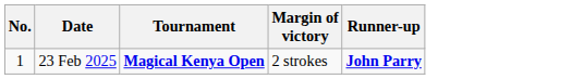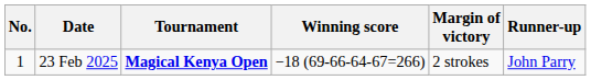+ column: Winning score | −18 (69-66-64-67=266)
23 Feb 2025 | Runner-up: bold -> normal
